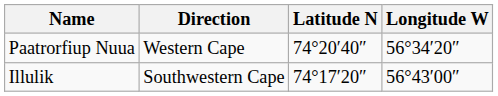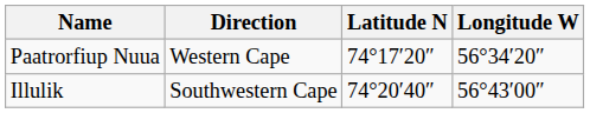Paatrorfiup Nuua | Latitude N: 74°20′40″ -> 74°17′20″
Illulik | Latitude N: 74°17′20″ -> 74°20′40″
